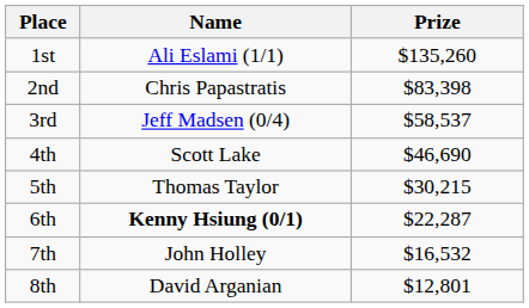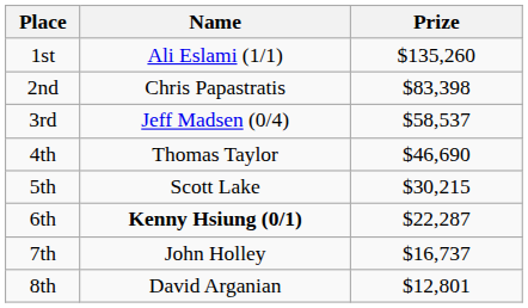4th | Name: Scott Lake -> Thomas Taylor
5th | Name: Thomas Taylor -> Scott Lake
7th | Prize: $16,532 -> $16,737
